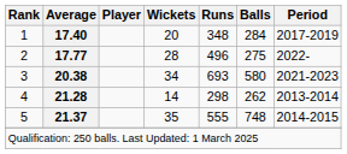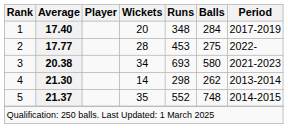2 | Runs: 496 -> 453
4 | Average: 21.28 -> 21.30
5 | Runs: 555 -> 552
